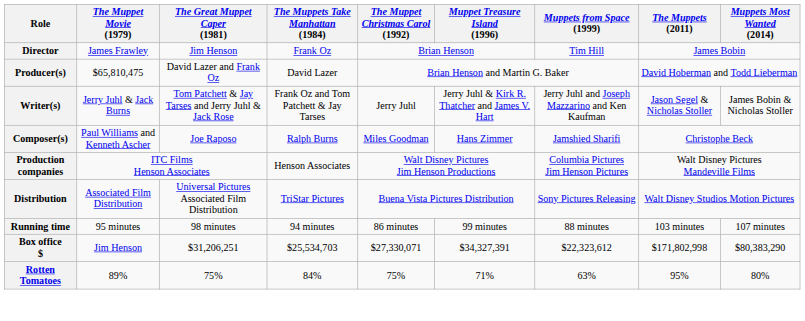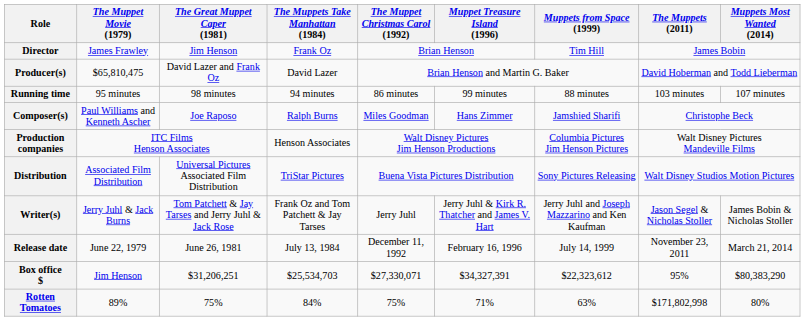rows swapped: Writer(s) <-> Running time
+ row: Release date | June 22, 1979 | June 26, 1981 | July 13, 1984 | December 11, 1992 | February 16, 1996 | July 14, 1999 | November 23, 2011 | March 21, 2014
Box office $ | The Muppets (2011): $171,802,998 -> 95%
Rotten Tomatoes | The Muppets (2011): 95% -> $171,802,998
